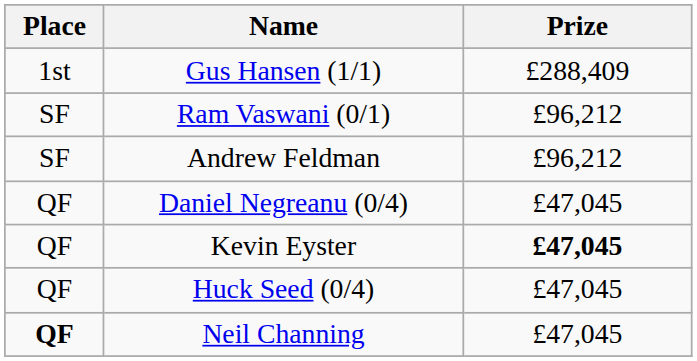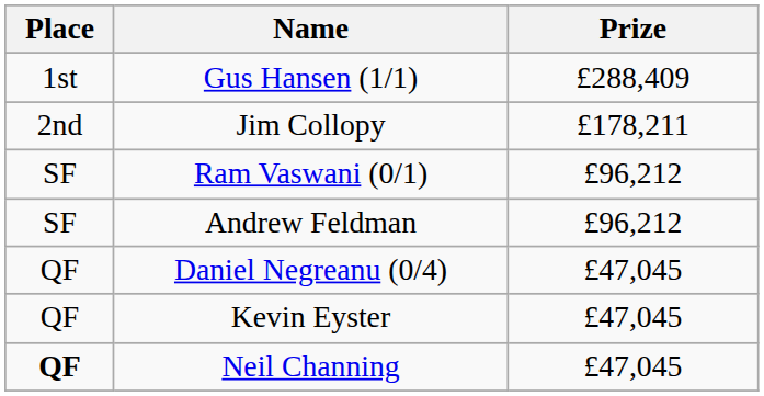+ row: 2nd | Jim Collopy | £178,211
Kevin Eyster | Prize: bold -> normal
- row: QF | Huck Seed (0/4) | £47,045
